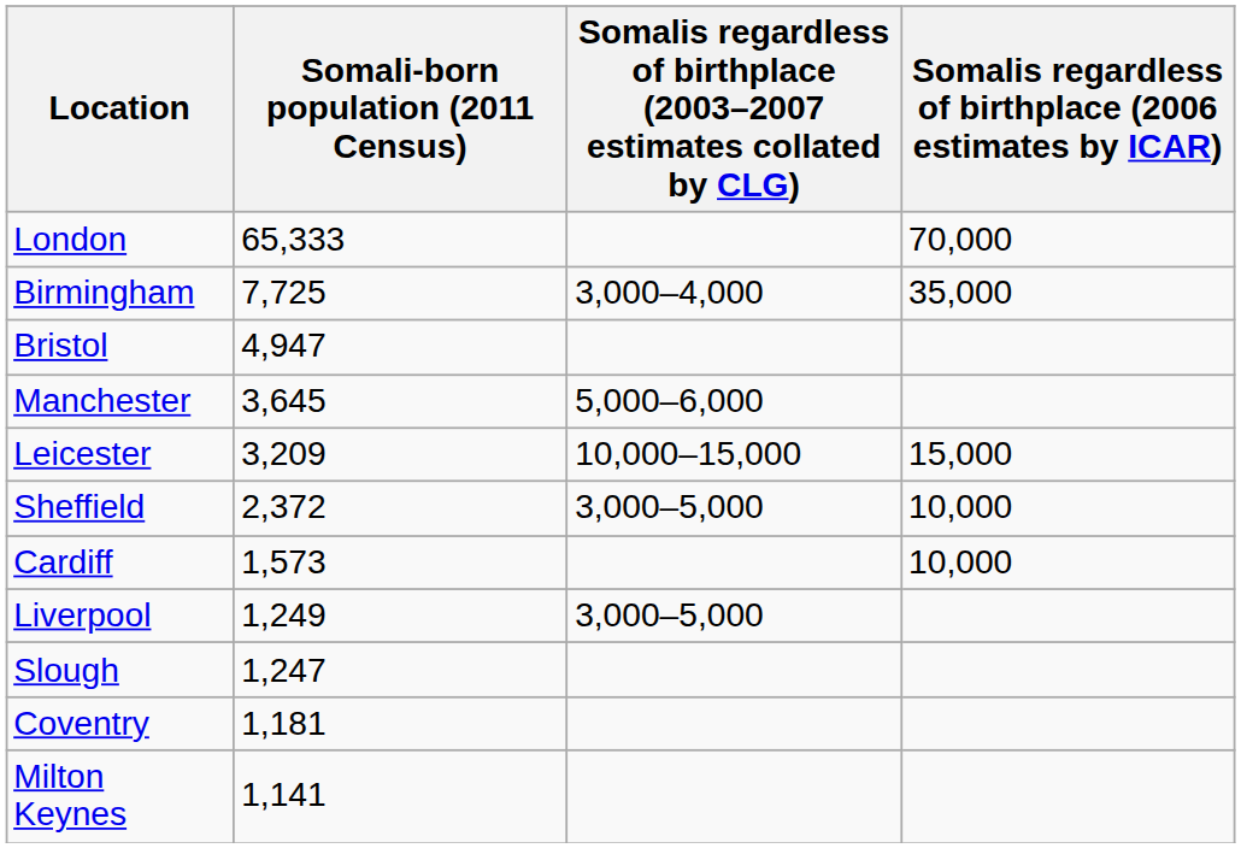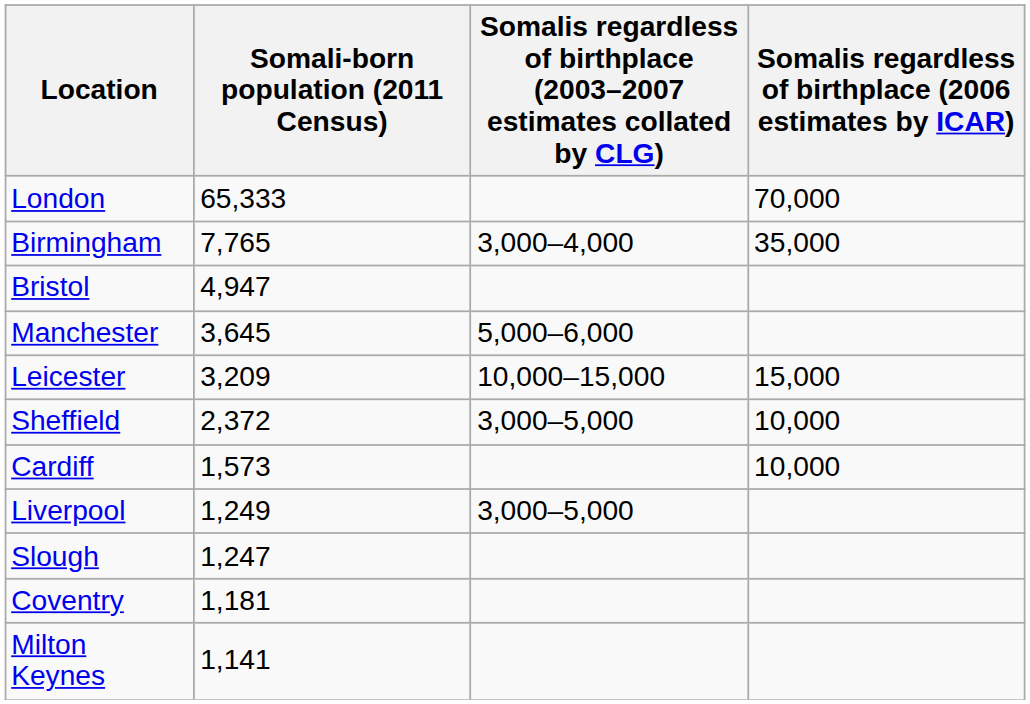Birmingham | Somali-born population (2011 Census): 7,725 -> 7,765
